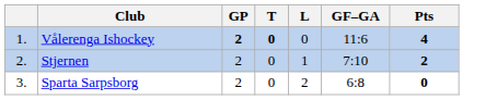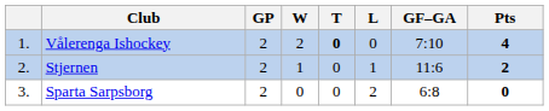+ column: W | 2 | 1 | 0
Vålerenga Ishockey | GP: bold -> normal
Vålerenga Ishockey | GF–GA: 11:6 -> 7:10
Stjernen | GF–GA: 7:10 -> 11:6
